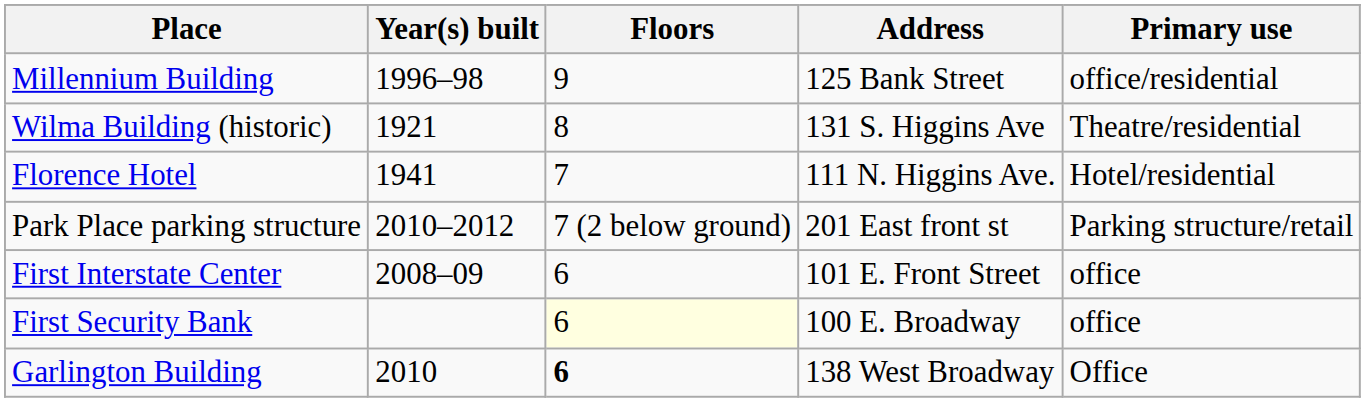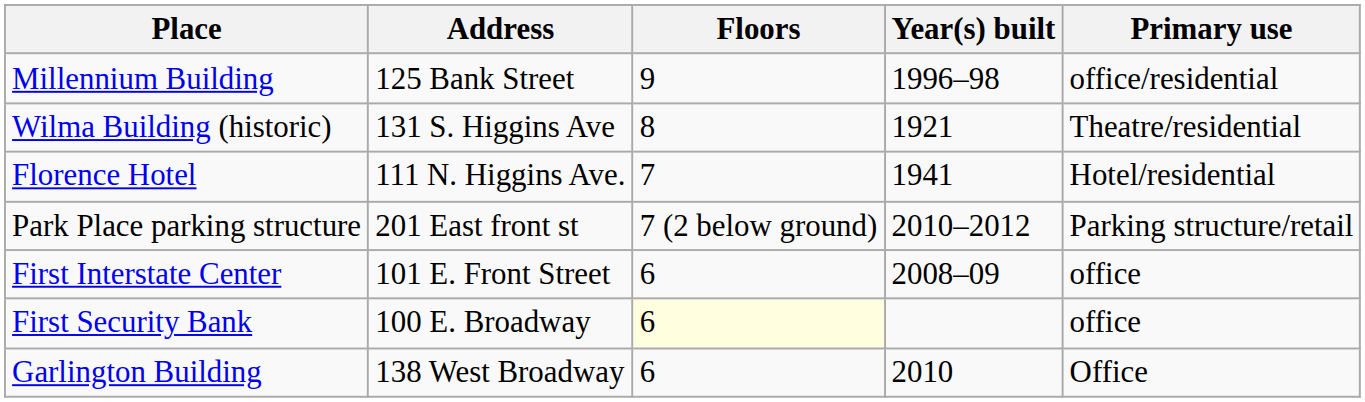columns swapped: Address <-> Year(s) built
Garlington Building | Floors: bold -> normal
